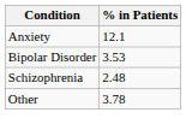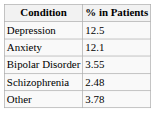+ row: Depression | 12.5
Bipolar Disorder | % in Patients: 3.53 -> 3.55
